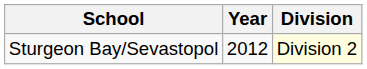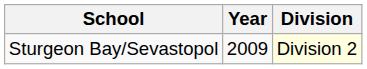Sturgeon Bay/Sevastopol | Year: 2012 -> 2009
